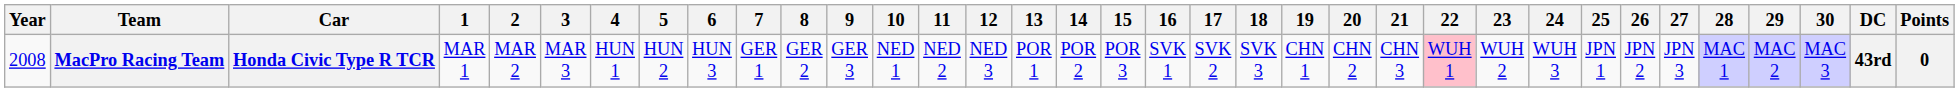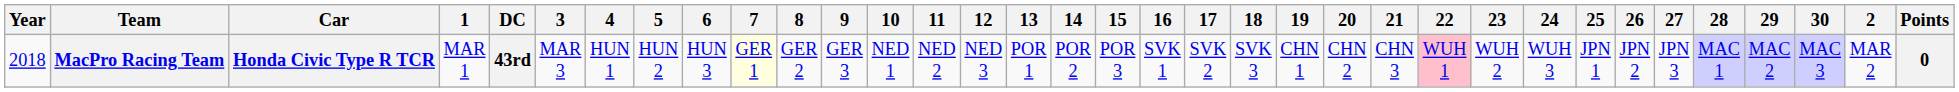columns swapped: 2 <-> DC
MacPro Racing Team | Year: 2008 -> 2018
MacPro Racing Team | 7: no background -> lightyellow background
